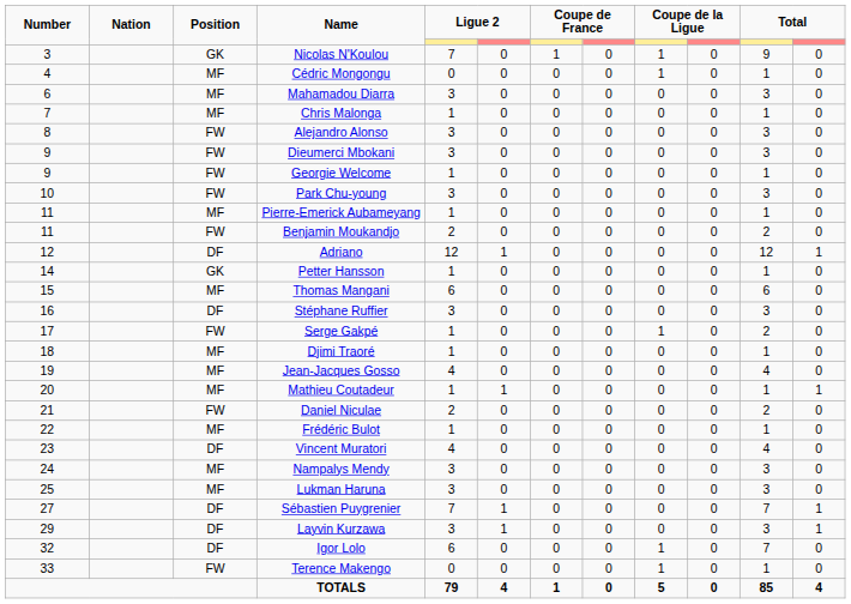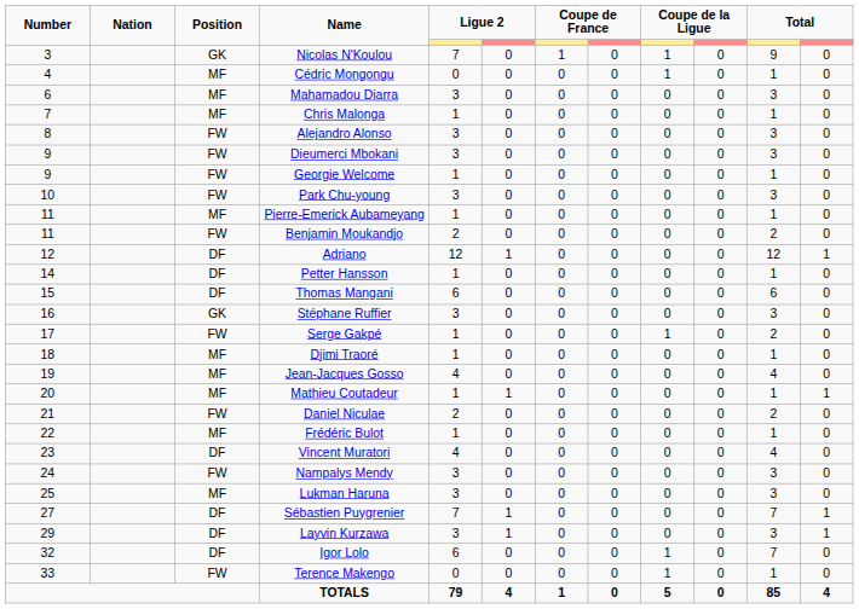Petter Hansson | Position: GK -> DF
Thomas Mangani | Position: MF -> DF
Stéphane Ruffier | Position: DF -> GK
Nampalys Mendy | Position: MF -> FW
